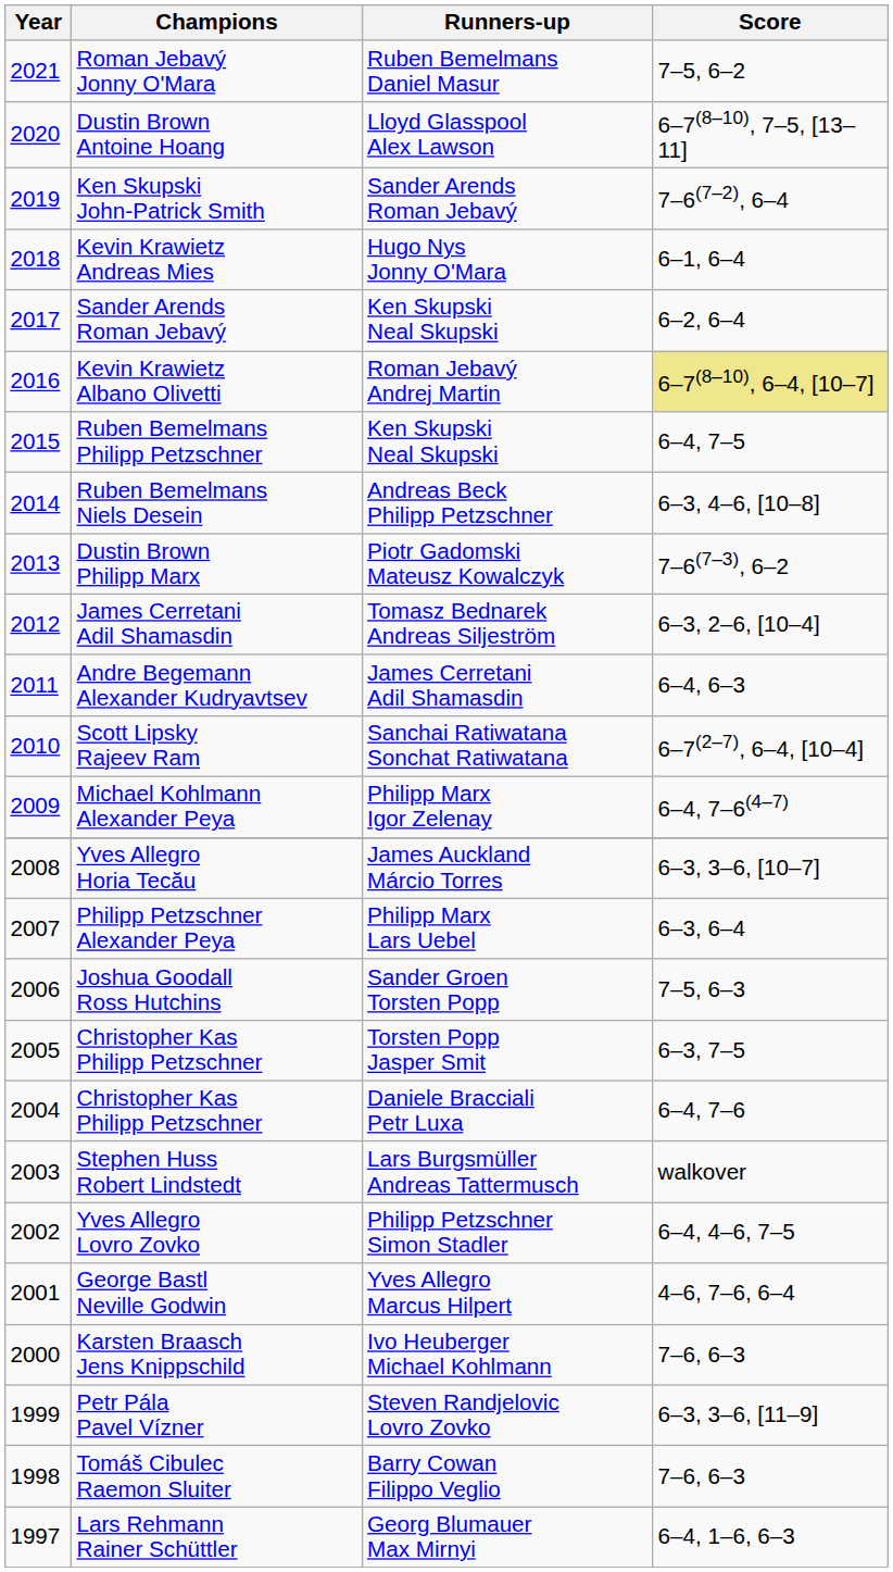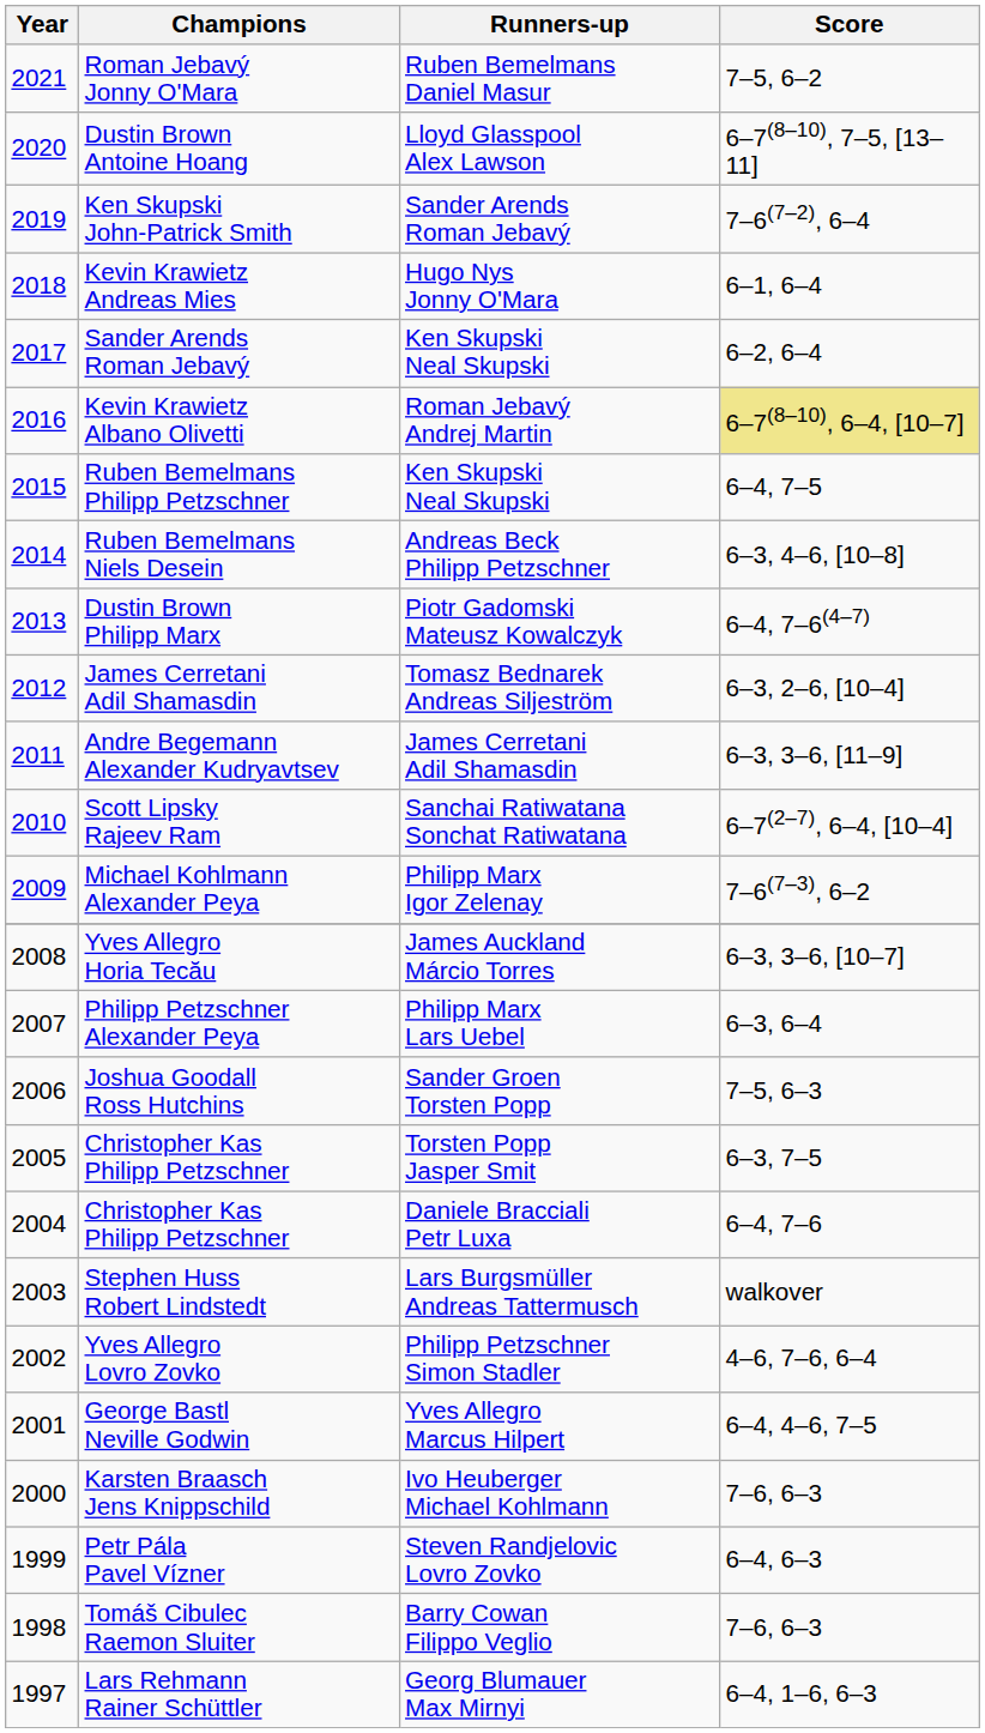Dustin Brown Philipp Marx | Score: 7–6(7–3), 6–2 -> 6–4, 7–6(4–7)
Andre Begemann Alexander Kudryavtsev | Score: 6–4, 6–3 -> 6–3, 3–6, [11–9]
Michael Kohlmann Alexander Peya | Score: 6–4, 7–6(4–7) -> 7–6(7–3), 6–2
Yves Allegro Lovro Zovko | Score: 6–4, 4–6, 7–5 -> 4–6, 7–6, 6–4
George Bastl Neville Godwin | Score: 4–6, 7–6, 6–4 -> 6–4, 4–6, 7–5
Petr Pála Pavel Vízner | Score: 6–3, 3–6, [11–9] -> 6–4, 6–3
